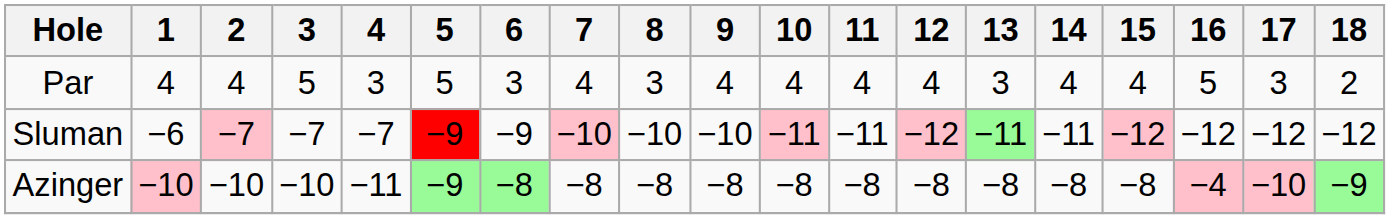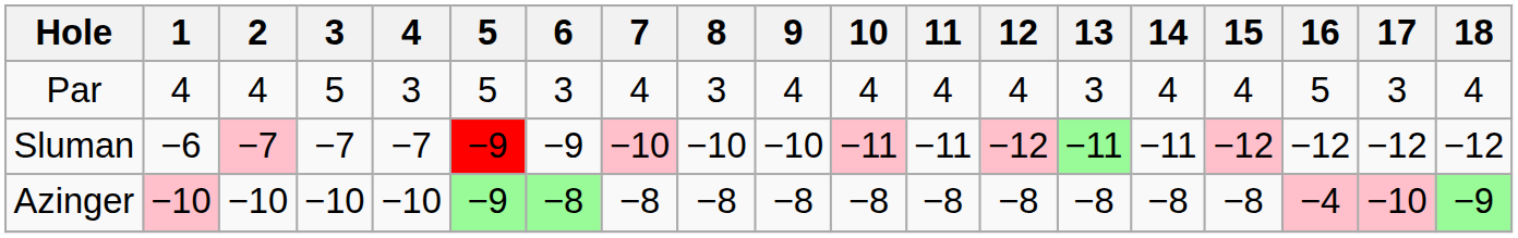Par | 18: 2 -> 4
Azinger | 4: −11 -> −10
